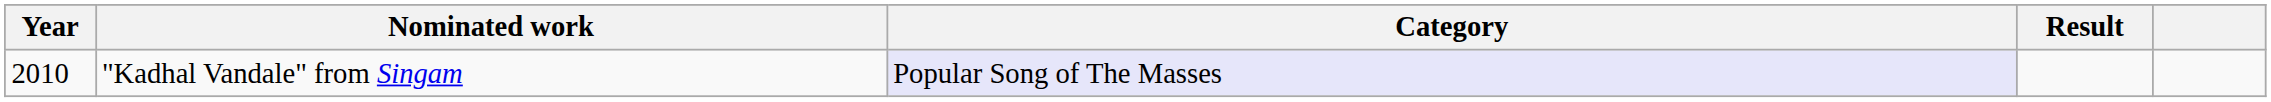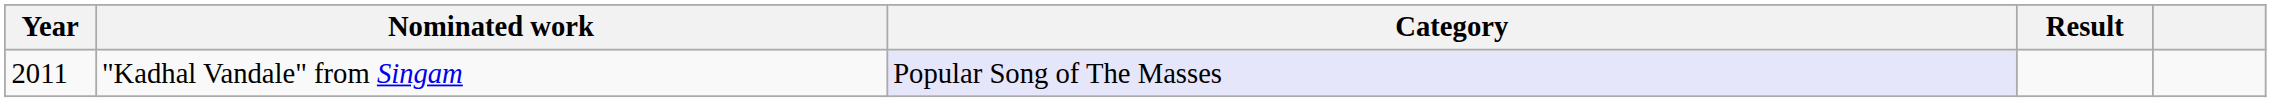"Kadhal Vandale" from Singam | Year: 2010 -> 2011
